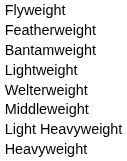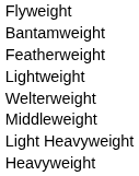rows swapped: Bantamweight <-> Featherweight
